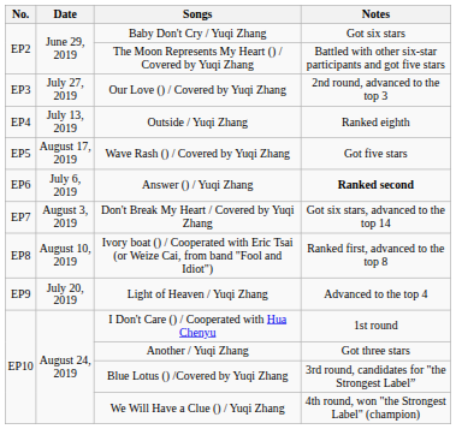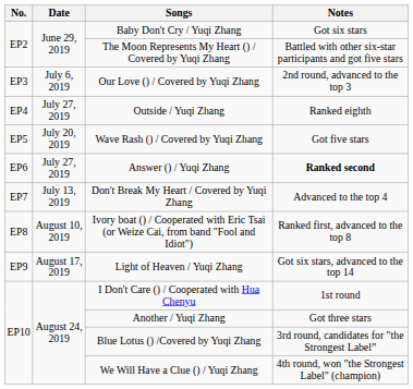Our Love () / Covered by Yuqi Zhang | Date: July 27, 2019 -> July 6, 2019
Outside / Yuqi Zhang | Date: July 13, 2019 -> July 27, 2019
Wave Rash () / Covered by Yuqi Zhang | Date: August 17, 2019 -> July 20, 2019
Answer () / Yuqi Zhang | Date: July 6, 2019 -> July 27, 2019
Don't Break My Heart / Covered by Yuqi Zhang | Date: August 3, 2019 -> July 13, 2019
Don't Break My Heart / Covered by Yuqi Zhang | Notes: Got six stars, advanced to the top 14 -> Advanced to the top 4
Light of Heaven / Yuqi Zhang | Date: July 20, 2019 -> August 17, 2019
Light of Heaven / Yuqi Zhang | Notes: Advanced to the top 4 -> Got six stars, advanced to the top 14
